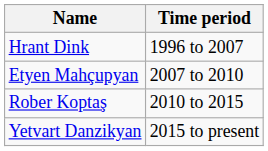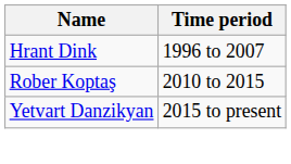- row: Etyen Mahçupyan | 2007 to 2010
